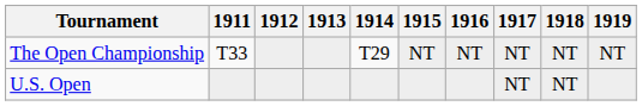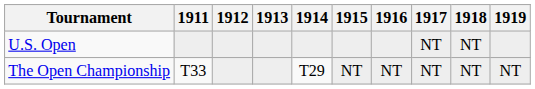rows swapped: U.S. Open <-> The Open Championship
